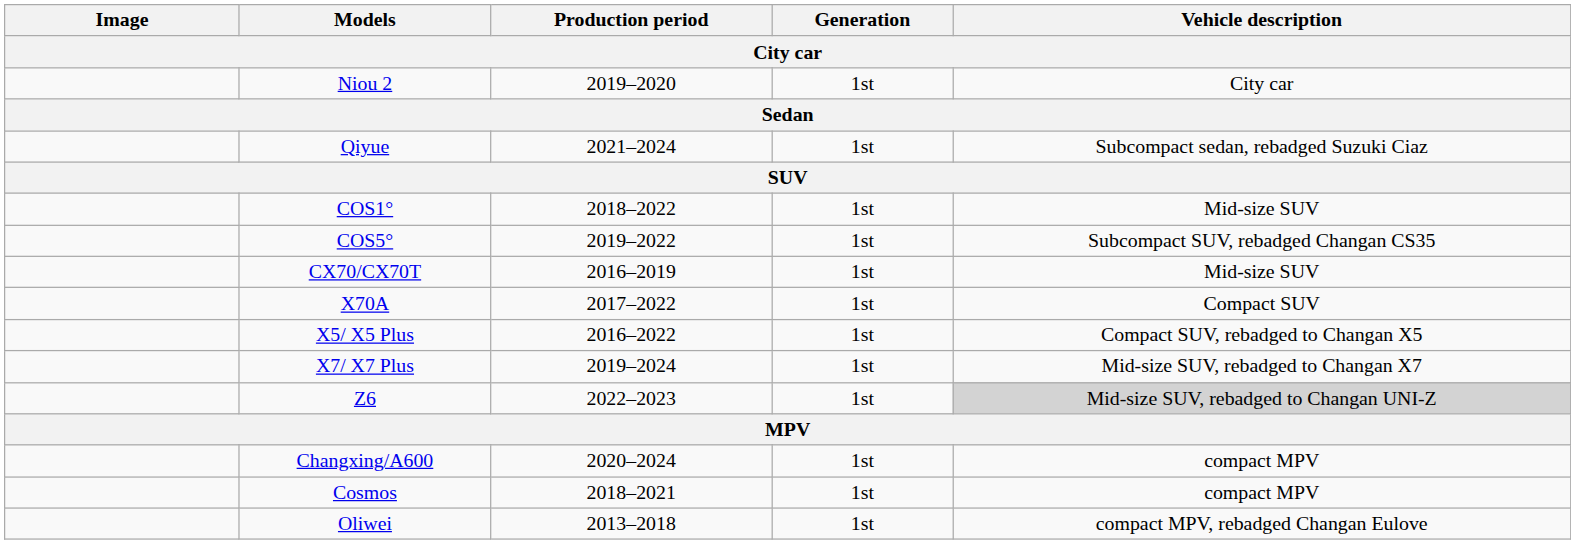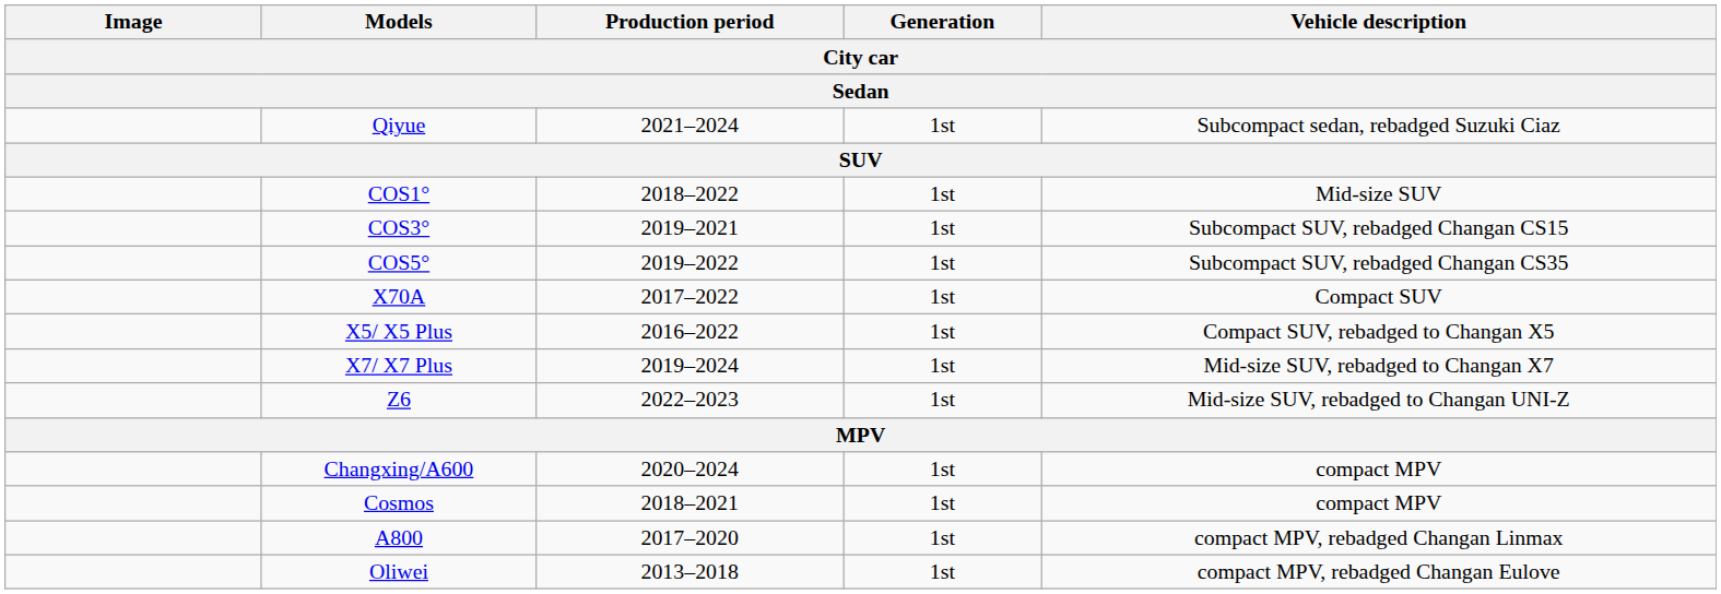- row: Niou 2 | 2019–2020 | 1st | City car
+ row: COS3° | 2019–2021 | 1st | Subcompact SUV, rebadged Changan CS15
- row: CX70/CX70T | 2016–2019 | 1st | Mid-size SUV
Z6 | Vehicle description: lightgrey background -> no background
+ row: A800 | 2017–2020 | 1st | compact MPV, rebadged Changan Linmax
